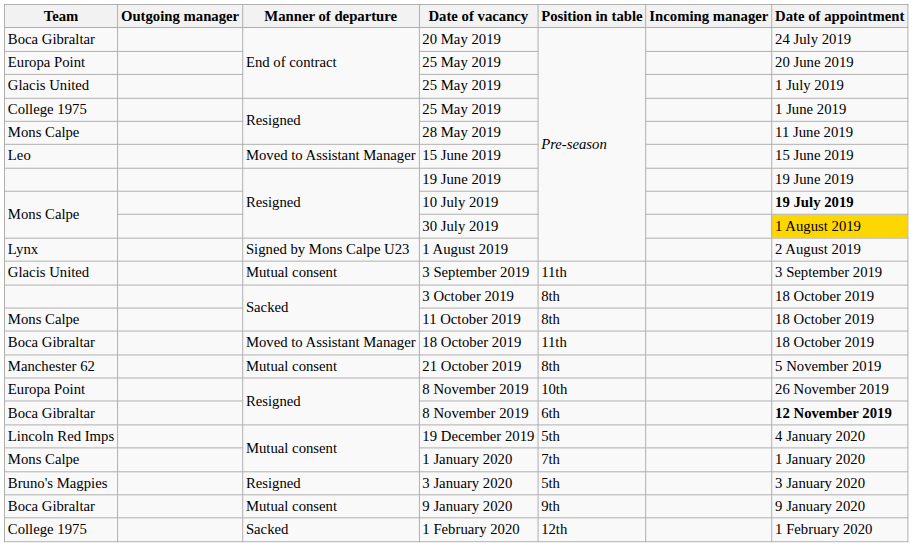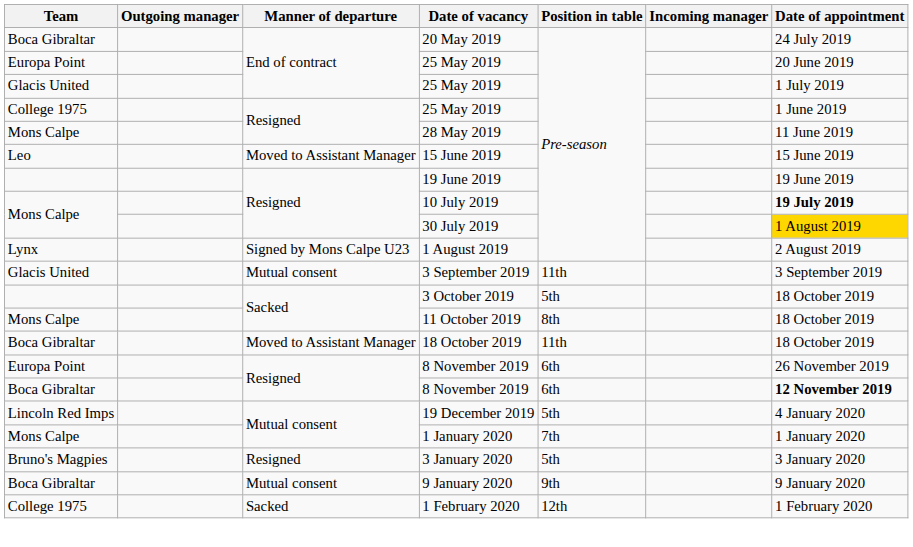3 October 2019 | Position in table: 8th -> 5th
- row: Manchester 62 | Mutual consent | 21 October 2019 | 8th | 5 November 2019
Europa Point / 8 November 2019 | Position in table: 10th -> 6th
